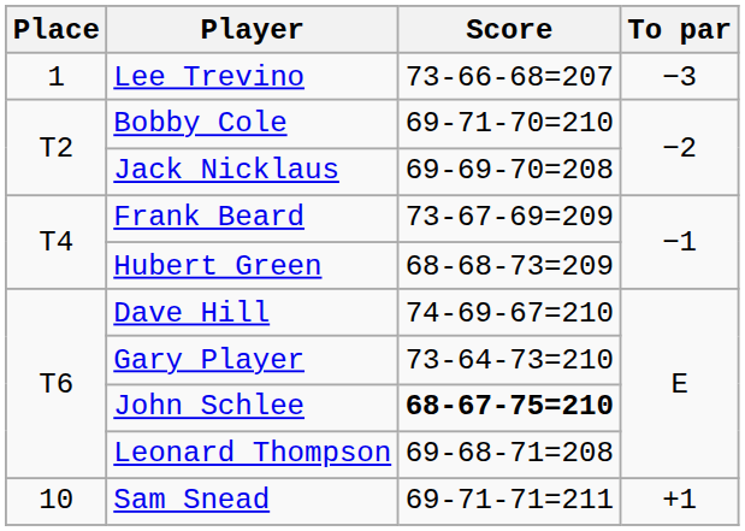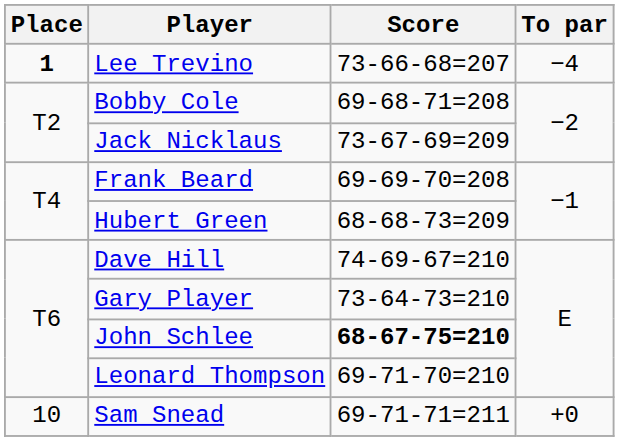Lee Trevino | Place: normal -> bold
Lee Trevino | To par: −3 -> −4
Bobby Cole | Score: 69-71-70=210 -> 69-68-71=208
Jack Nicklaus | Score: 69-69-70=208 -> 73-67-69=209
Frank Beard | Score: 73-67-69=209 -> 69-69-70=208
Leonard Thompson | Score: 69-68-71=208 -> 69-71-70=210
Sam Snead | To par: +1 -> +0
